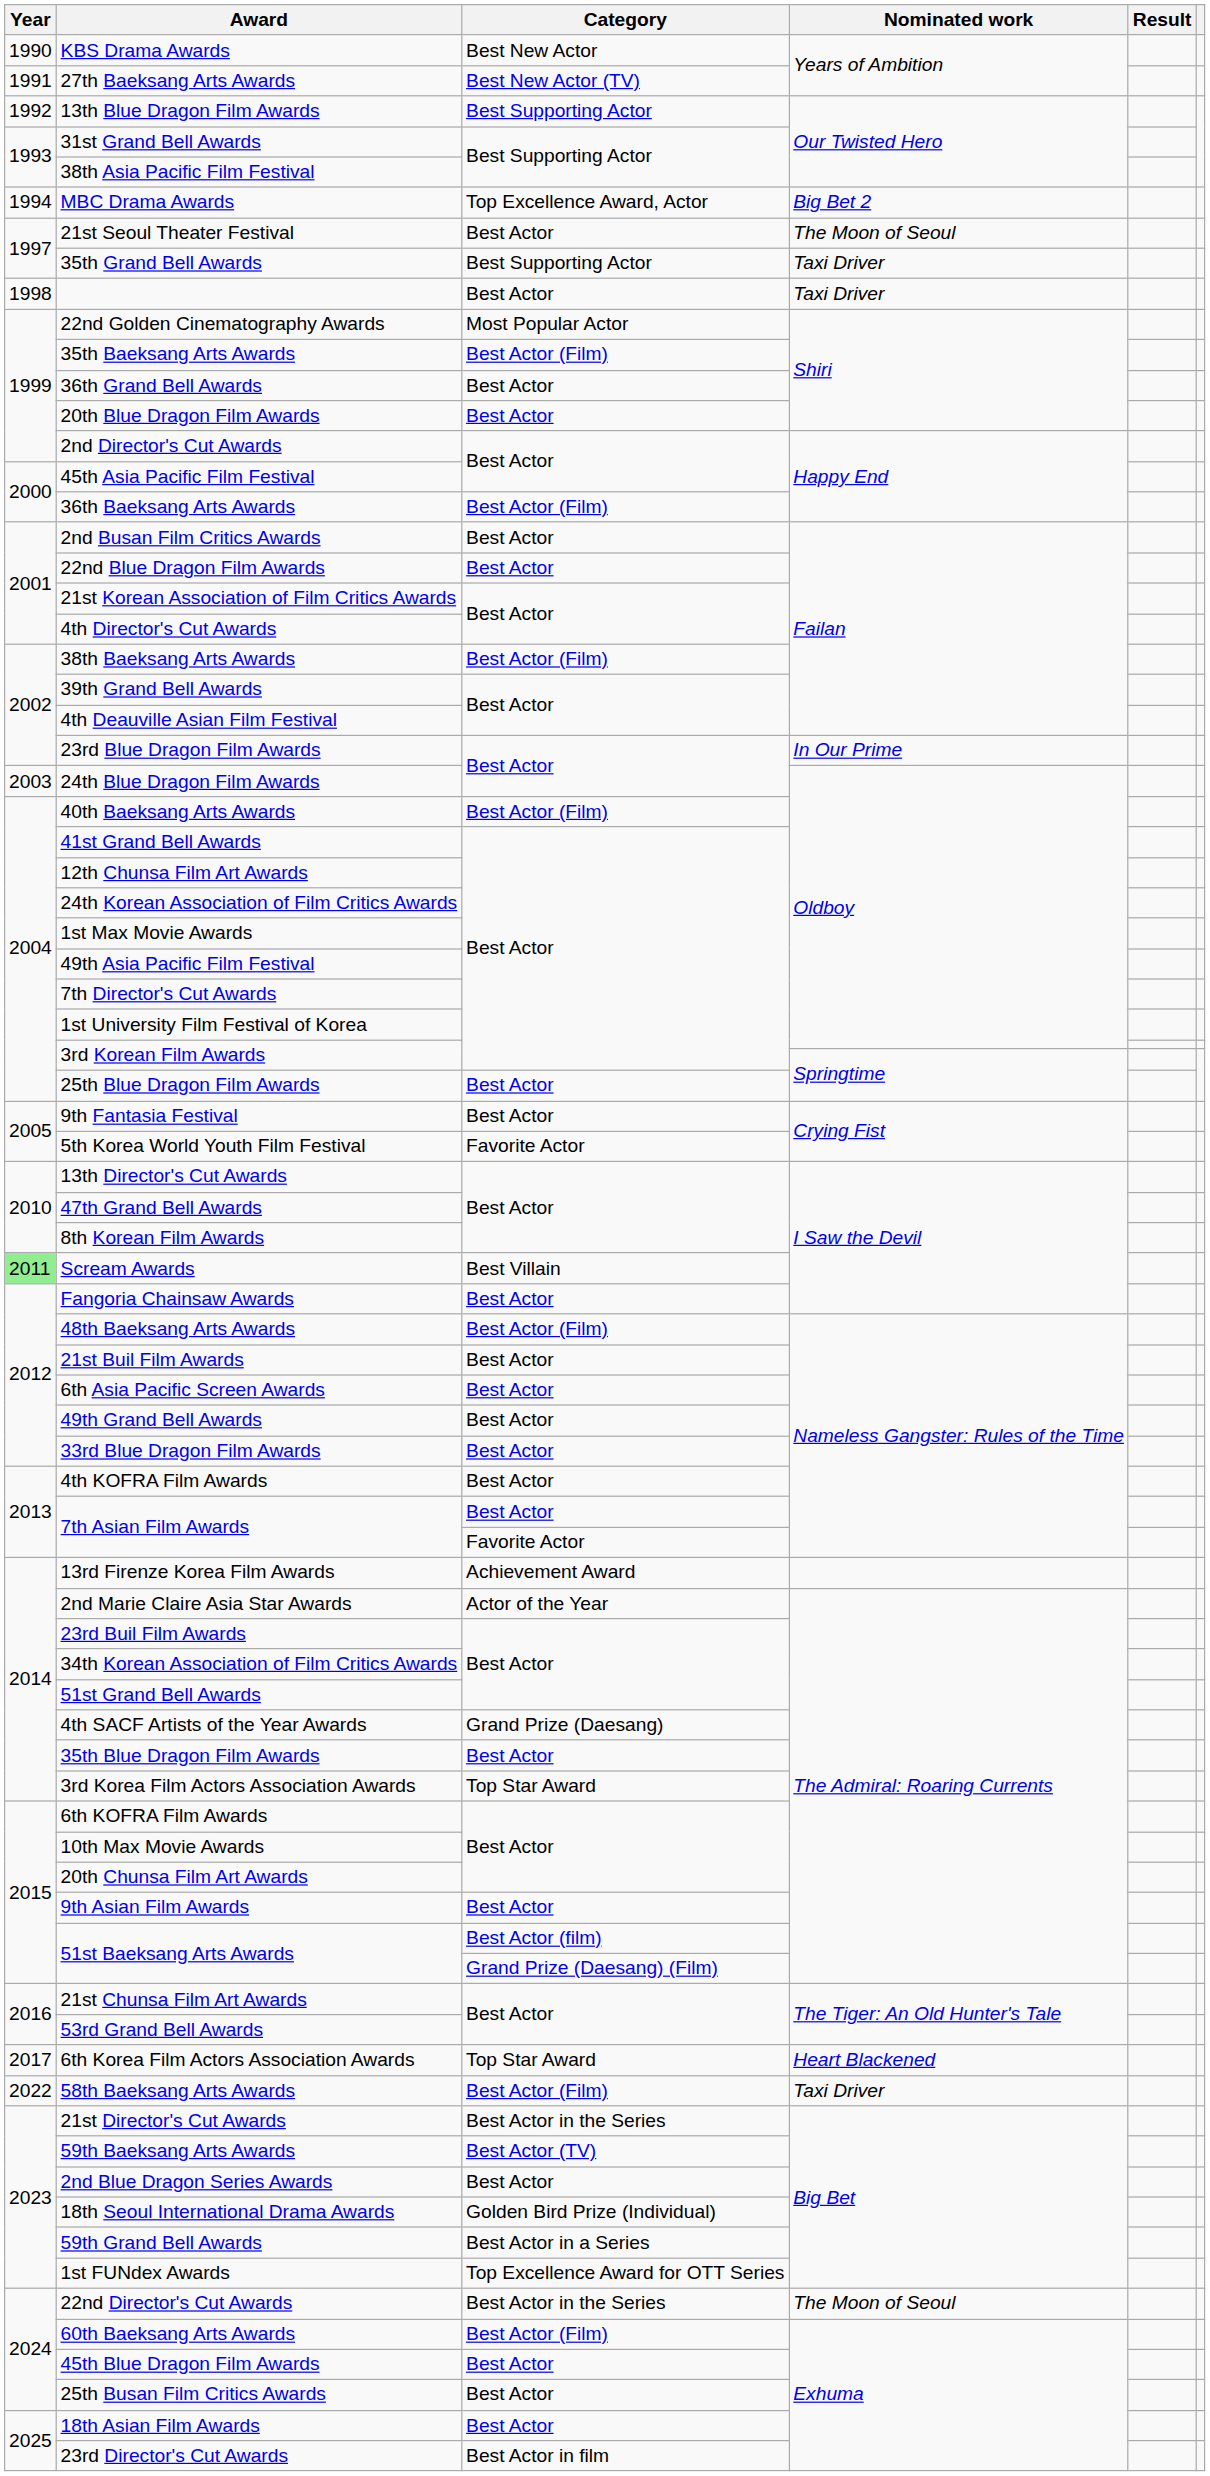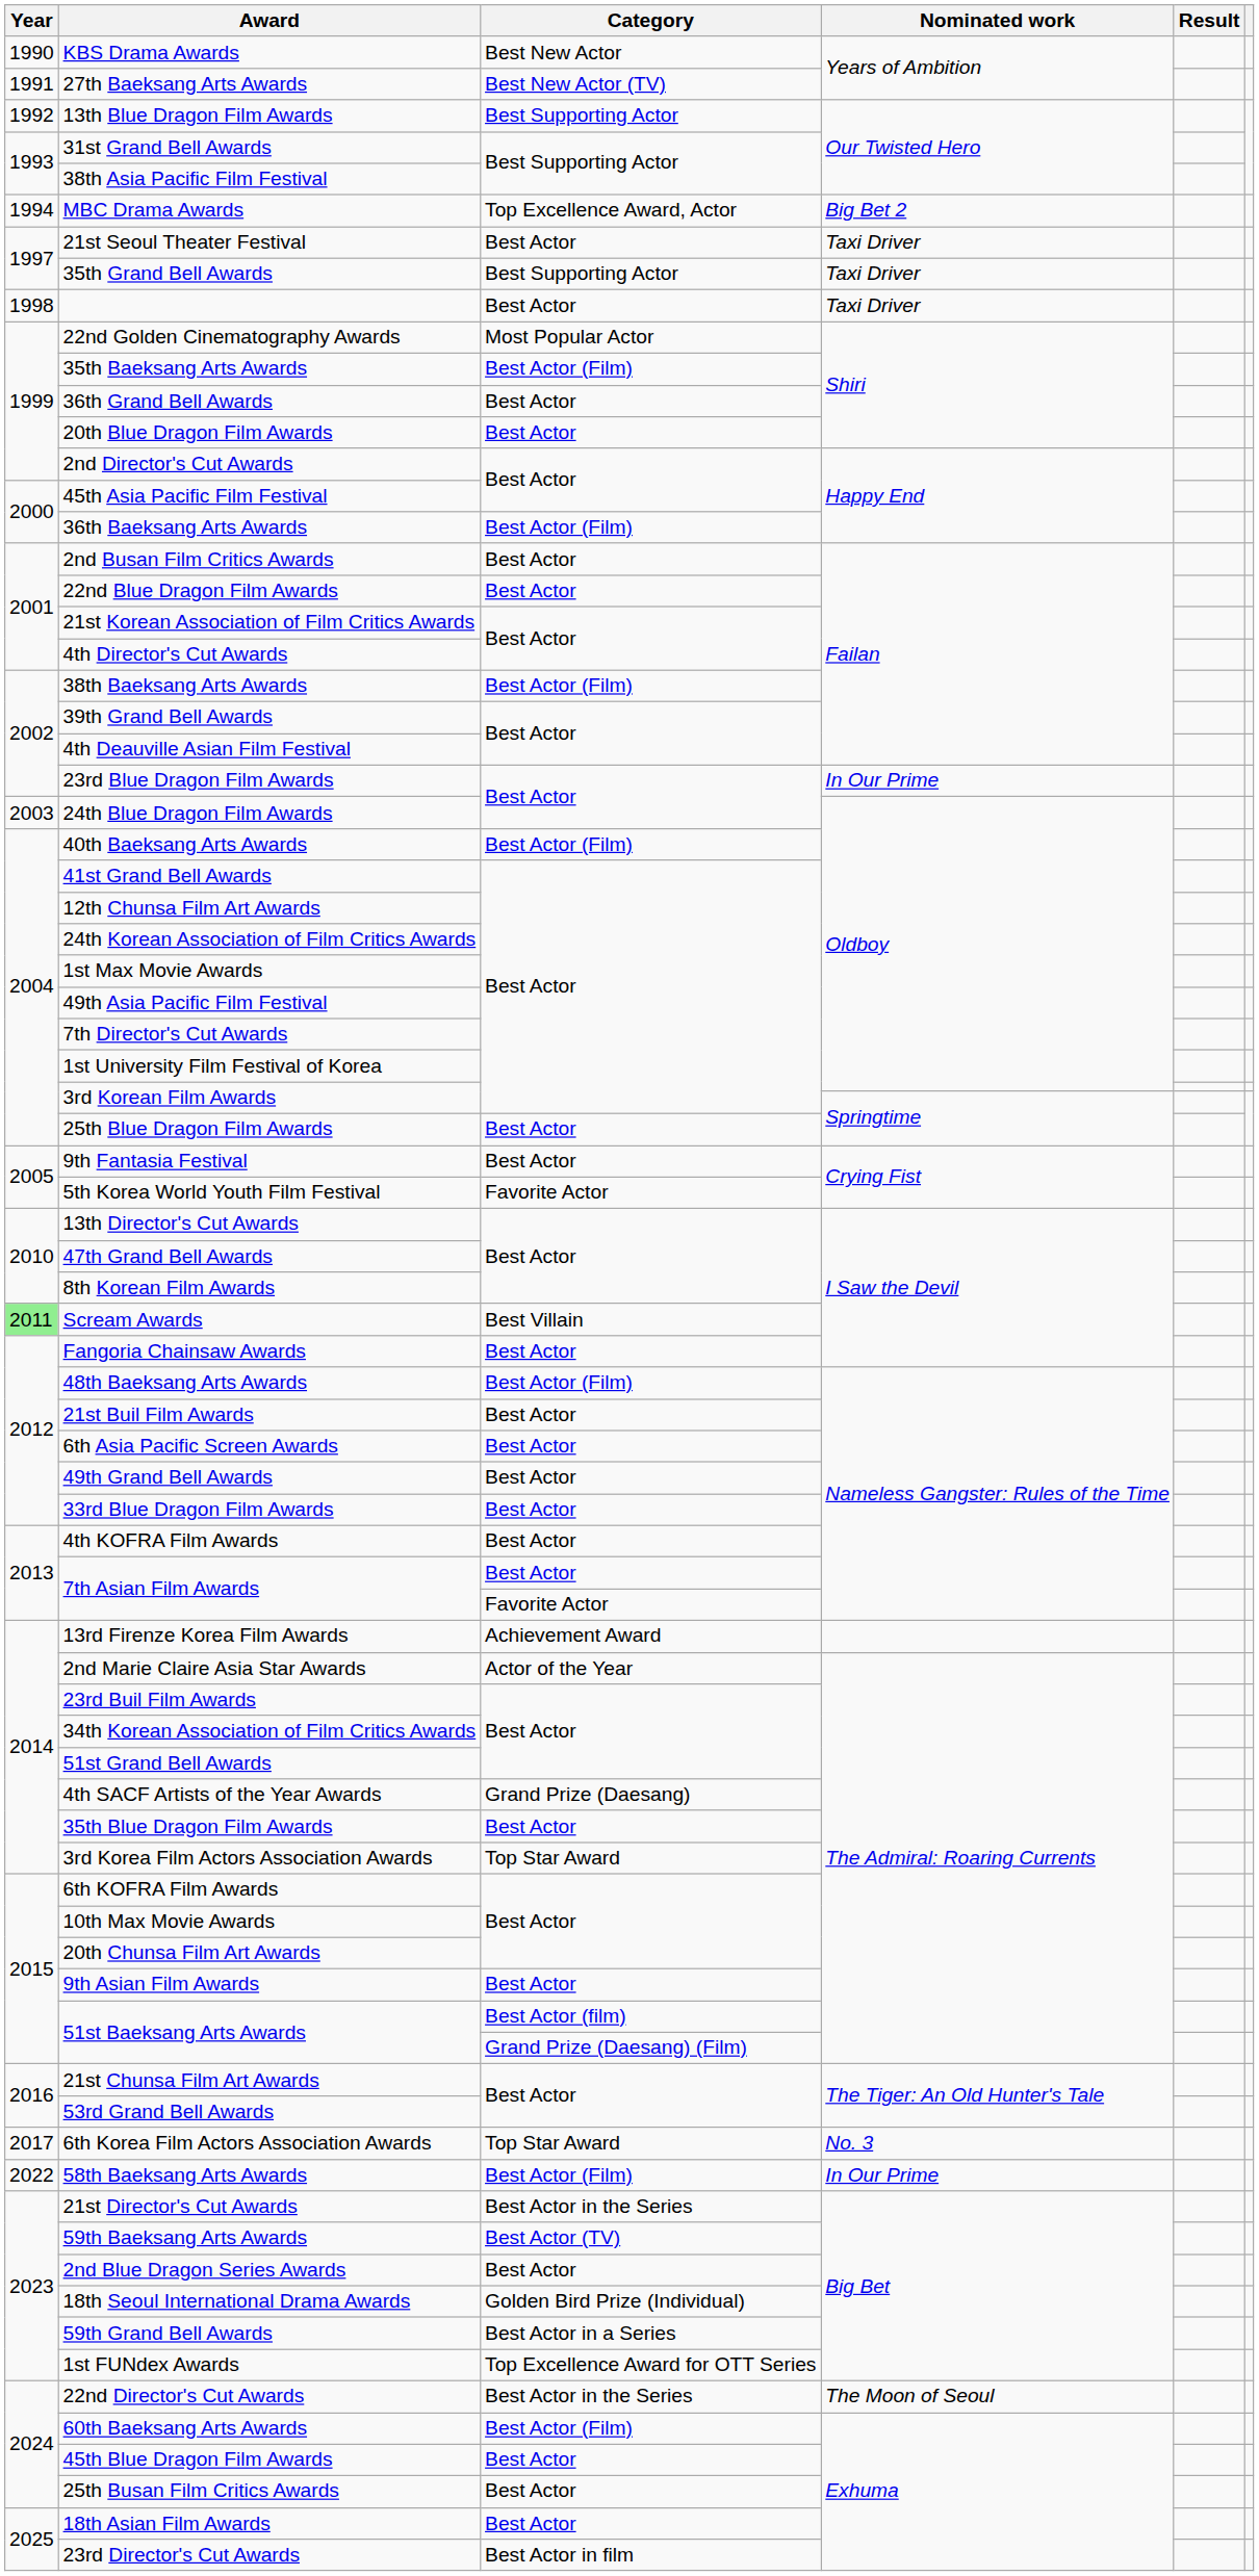21st Seoul Theater Festival | Nominated work: The Moon of Seoul -> Taxi Driver
6th Korea Film Actors Association Awards | Nominated work: Heart Blackened -> No. 3
58th Baeksang Arts Awards | Nominated work: Taxi Driver -> In Our Prime
